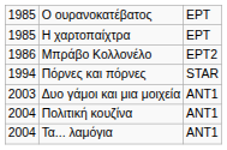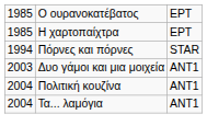- row: 1986 | Μπράβο Κολλονέλο | ΕΡΤ2
